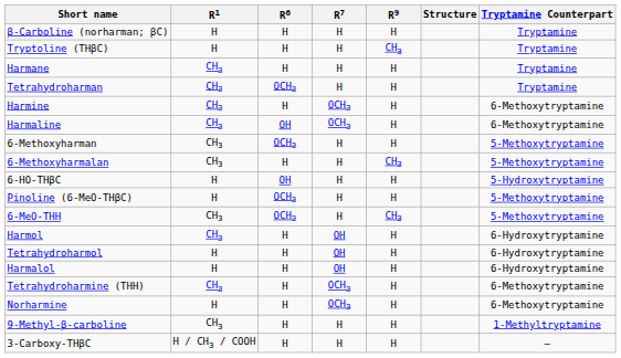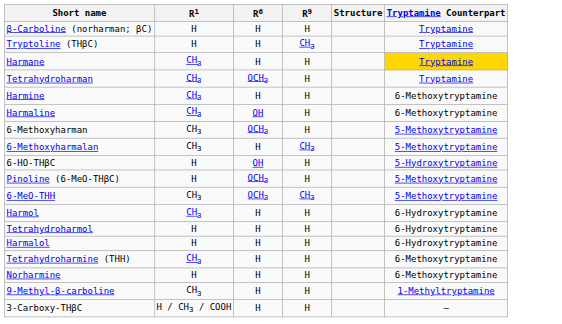- column: R7 | H | H | H | H | OCH3 | OCH3 | H | H | H | H | H | OH | OH | OH | OCH3 | OCH3 | H | H
Harmane | Tryptamine Counterpart: no background -> gold background
